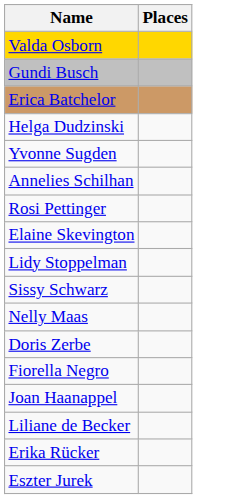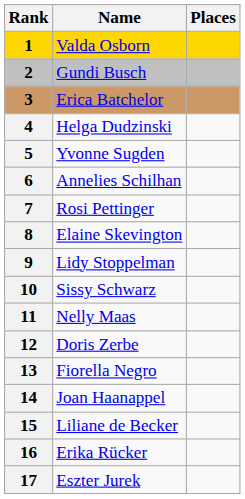+ column: Rank | 1 | 2 | 3 | 4 | 5 | 6 | 7 | 8 | 9 | 10 | 11 | 12 | 13 | 14 | 15 | 16 | 17
